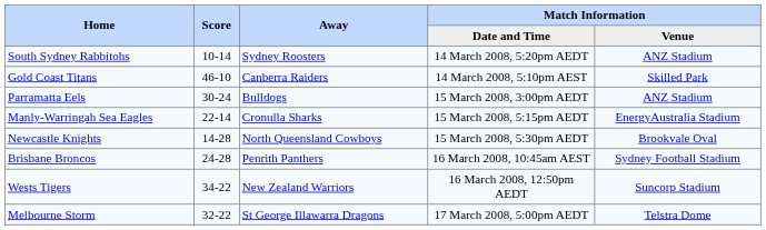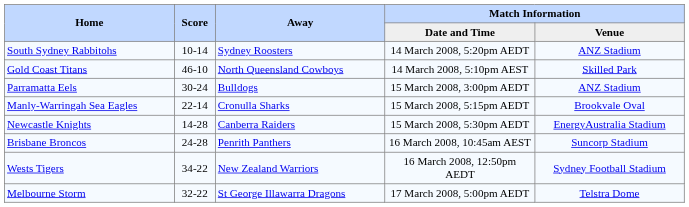Gold Coast Titans | Away: Canberra Raiders -> North Queensland Cowboys
Manly-Warringah Sea Eagles | Match Information / Venue: EnergyAustralia Stadium -> Brookvale Oval
Newcastle Knights | Away: North Queensland Cowboys -> Canberra Raiders
Newcastle Knights | Match Information / Venue: Brookvale Oval -> EnergyAustralia Stadium
Brisbane Broncos | Match Information / Venue: Sydney Football Stadium -> Suncorp Stadium
Wests Tigers | Match Information / Venue: Suncorp Stadium -> Sydney Football Stadium
